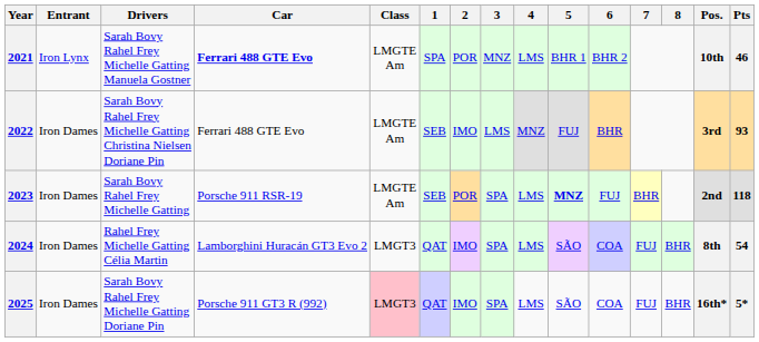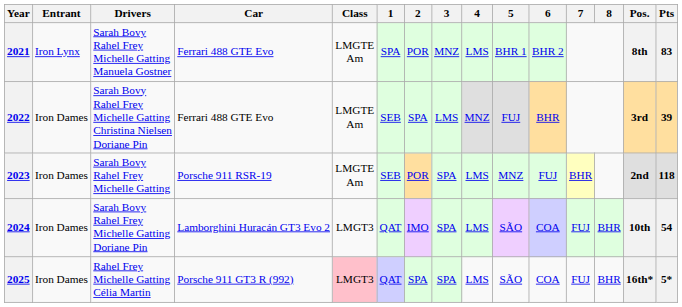2021 | Car: bold -> normal
2021 | Pos.: 10th -> 8th
2021 | Pts: 46 -> 83
2022 | 2: IMO -> SPA
2022 | Pts: 93 -> 39
2023 | 5: bold -> normal
2024 | Drivers: Rahel Frey Michelle Gatting Célia Martin -> Sarah Bovy Rahel Frey Michelle Gatting Doriane Pin
2024 | Pos.: 8th -> 10th
2025 | Drivers: Sarah Bovy Rahel Frey Michelle Gatting Doriane Pin -> Rahel Frey Michelle Gatting Célia Martin
2025 | 2: IMO -> SPA
